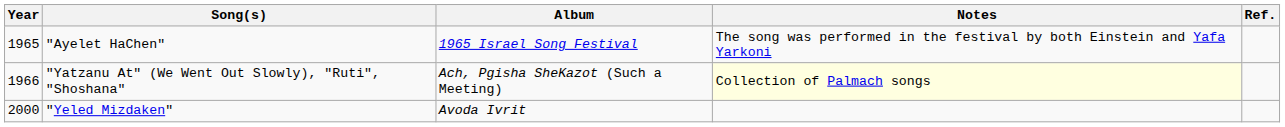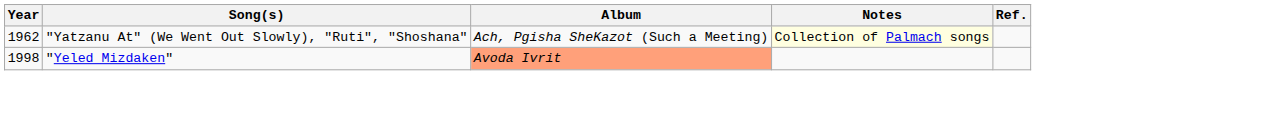- row: 1965 | "Ayelet HaChen" | 1965 Israel Song Festival | The song was performed in the festival by both Einstein and Yafa Yarkoni
"Yatzanu At" (We Went Out Slowly), "Ruti", "Shoshana" | Year: 1966 -> 1962
"Yeled Mizdaken" | Year: 2000 -> 1998
"Yeled Mizdaken" | Album: no background -> lightsalmon background
